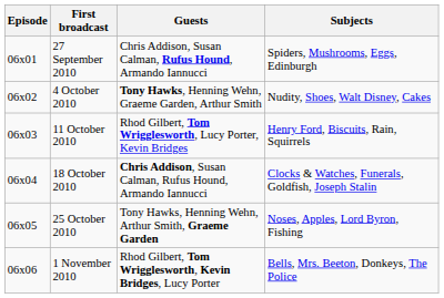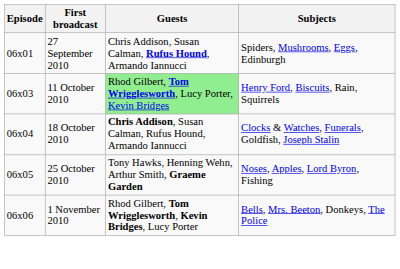- row: 06x02 | 4 October 2010 | Tony Hawks, Henning Wehn, Graeme Garden, Arthur Smith | Nudity, Shoes, Walt Disney, Cakes
11 October 2010 | Guests: no background -> lightgreen background
